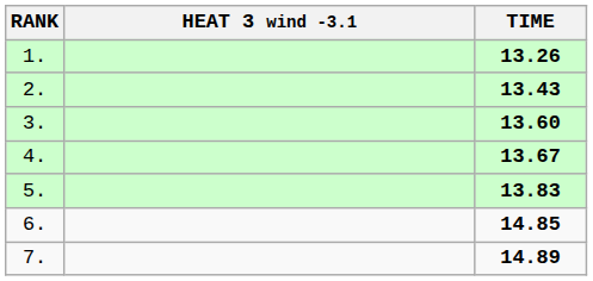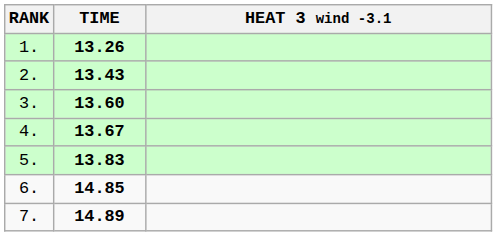columns swapped: HEAT 3 wind -3.1 <-> TIME
